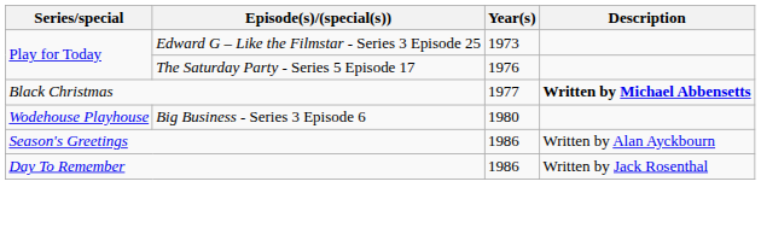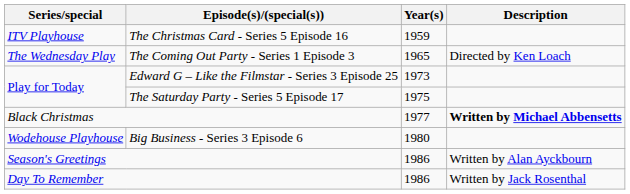+ row: ITV Playhouse | The Christmas Card - Series 5 Episode 16 | 1959
+ row: The Wednesday Play | The Coming Out Party - Series 1 Episode 3 | 1965 | Directed by Ken Loach
The Saturday Party - Series 5 Episode 17 | Year(s): 1976 -> 1975
